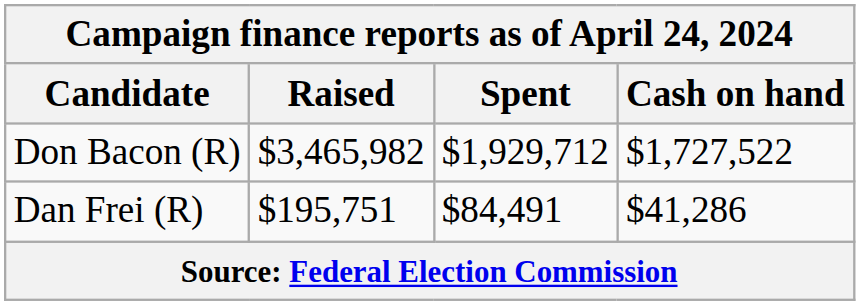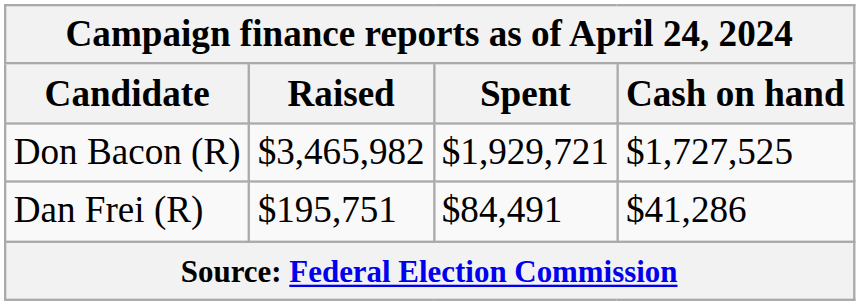Don Bacon (R) | Spent: $1,929,712 -> $1,929,721
Don Bacon (R) | Cash on hand: $1,727,522 -> $1,727,525
